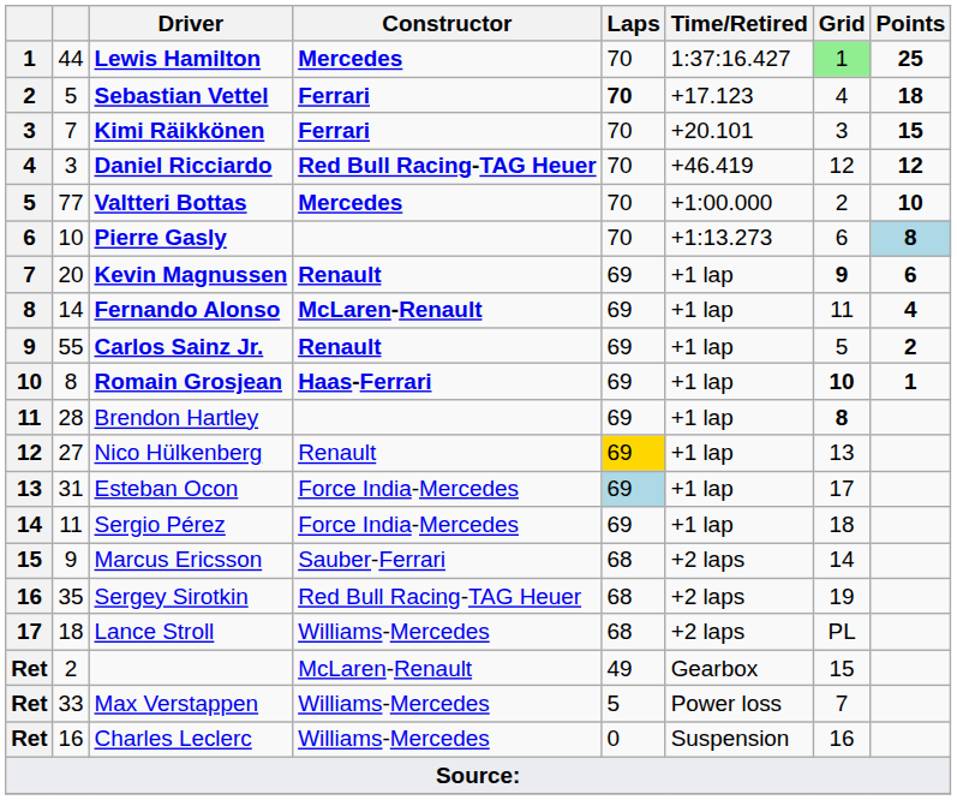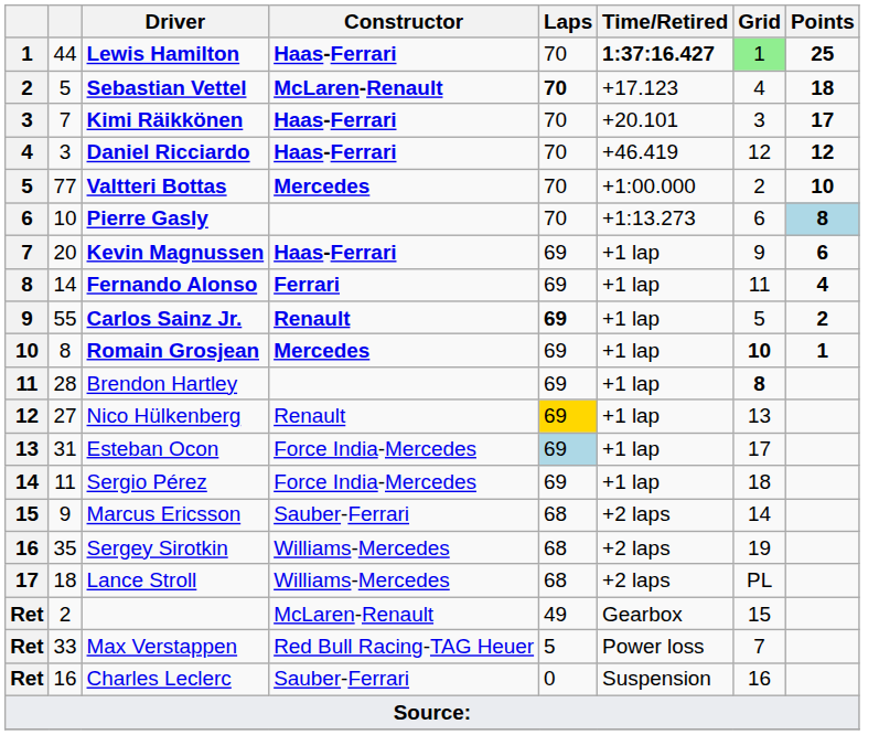Lewis Hamilton | Constructor: Mercedes -> Haas-Ferrari
Lewis Hamilton | Time/Retired: normal -> bold
Sebastian Vettel | Constructor: Ferrari -> McLaren-Renault
Kimi Räikkönen | Constructor: Ferrari -> Haas-Ferrari
Kimi Räikkönen | Points: 15 -> 17
Daniel Ricciardo | Constructor: Red Bull Racing-TAG Heuer -> Haas-Ferrari
Kevin Magnussen | Constructor: Renault -> Haas-Ferrari
Kevin Magnussen | Grid: bold -> normal
Fernando Alonso | Constructor: McLaren-Renault -> Ferrari
Carlos Sainz Jr. | Laps: normal -> bold
Romain Grosjean | Constructor: Haas-Ferrari -> Mercedes
Sergey Sirotkin | Constructor: Red Bull Racing-TAG Heuer -> Williams-Mercedes
Max Verstappen | Constructor: Williams-Mercedes -> Red Bull Racing-TAG Heuer
Charles Leclerc | Constructor: Williams-Mercedes -> Sauber-Ferrari
